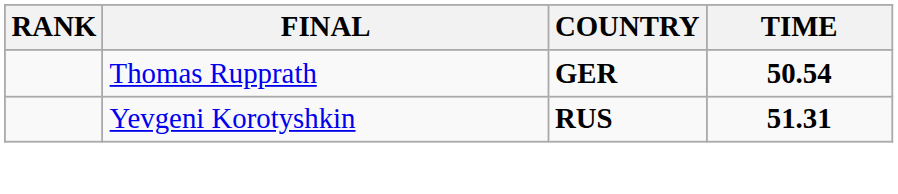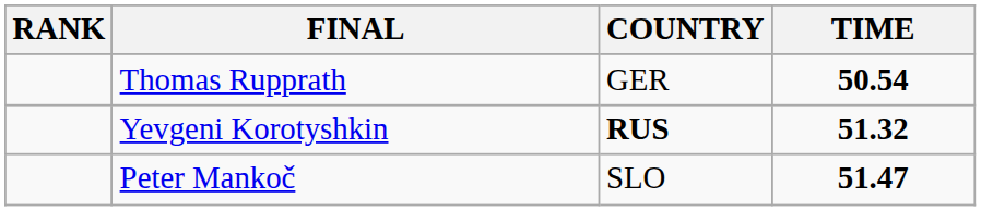Thomas Rupprath | COUNTRY: bold -> normal
Yevgeni Korotyshkin | TIME: 51.31 -> 51.32
+ row: Peter Mankoč | SLO | 51.47
